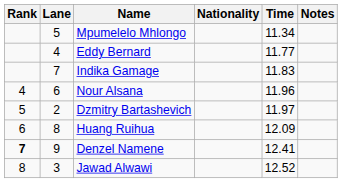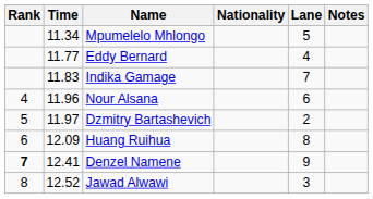columns swapped: Lane <-> Time
